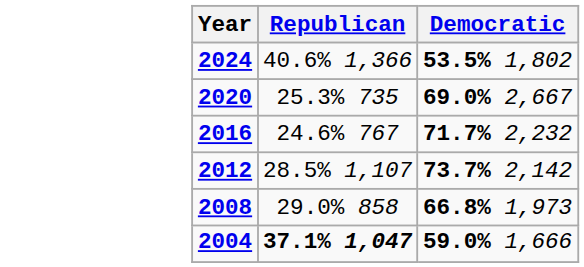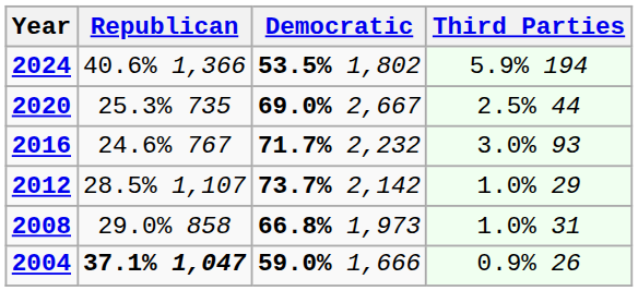+ column: Third Parties | 5.9% 194 | 2.5% 44 | 3.0% 93 | 1.0% 29 | 1.0% 31 | 0.9% 26
